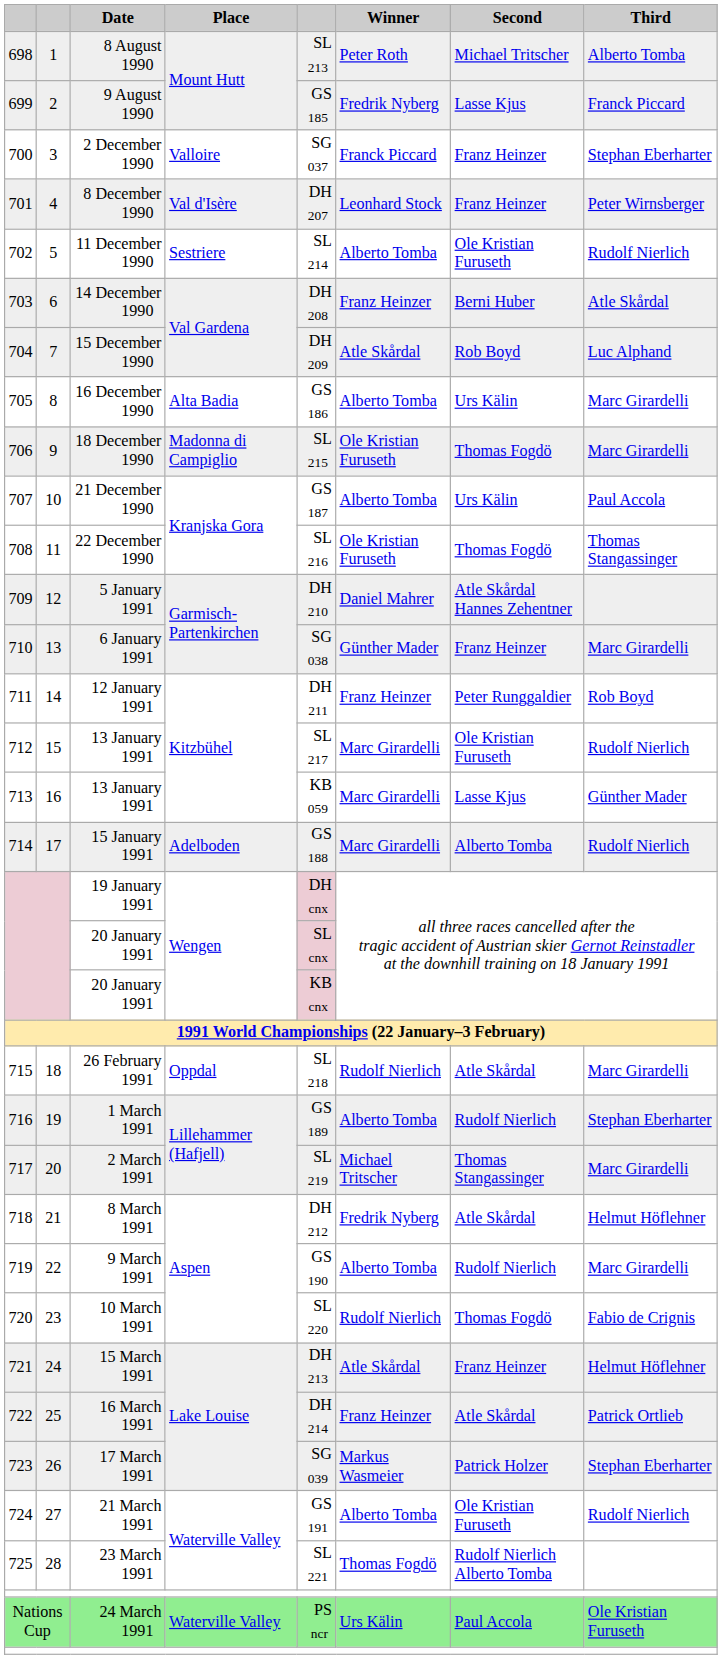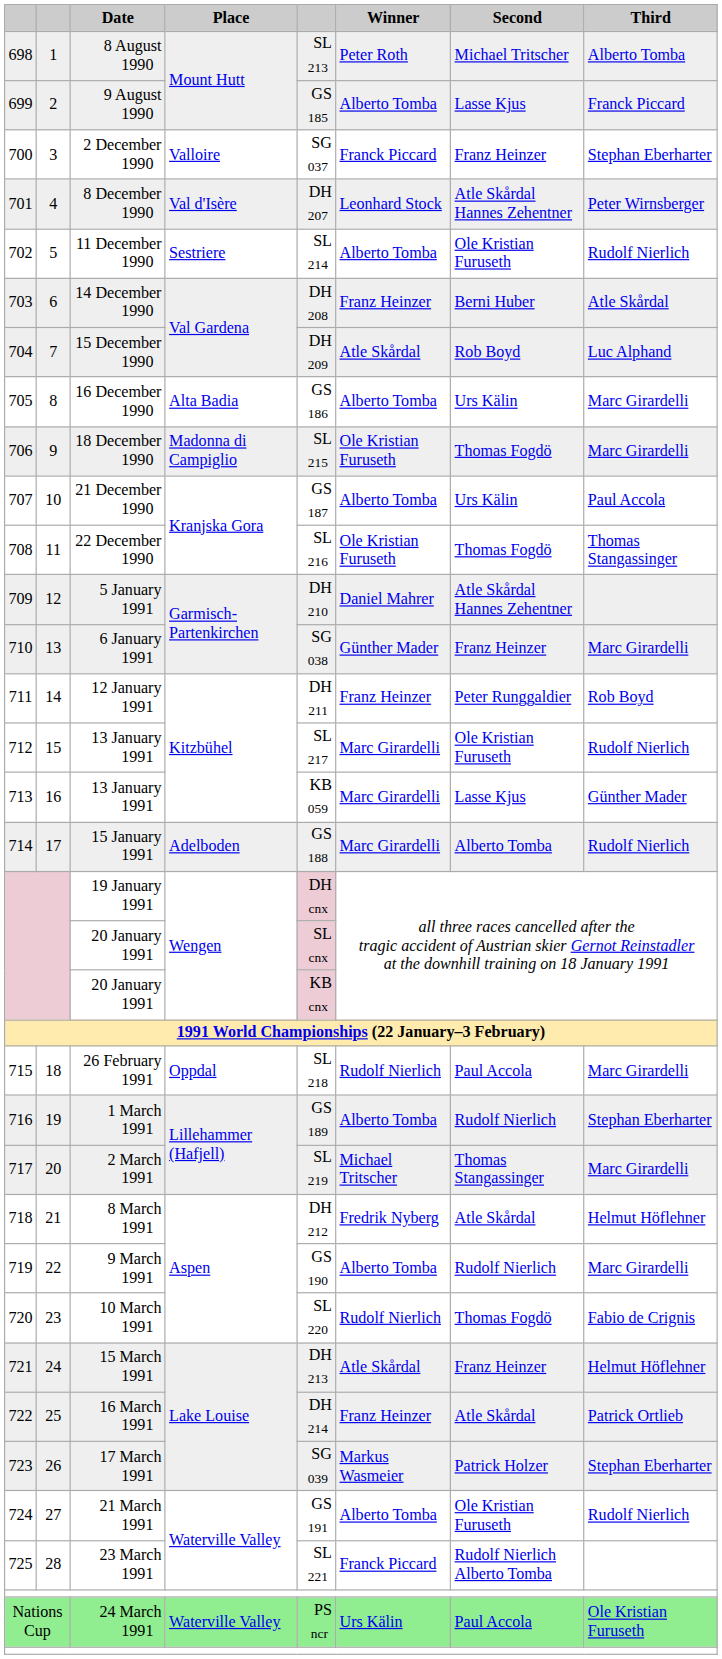9 August 1990 | Winner: Fredrik Nyberg -> Alberto Tomba
8 December 1990 | Second: Franz Heinzer -> Atle Skårdal Hannes Zehentner
26 February 1991 | Second: Atle Skårdal -> Paul Accola
23 March 1991 | Winner: Thomas Fogdö -> Franck Piccard
